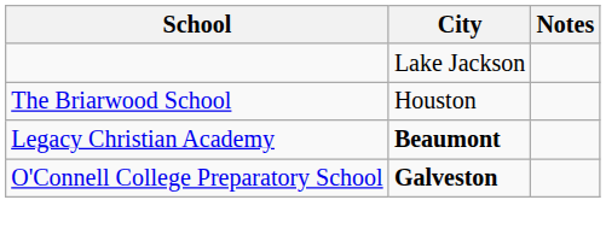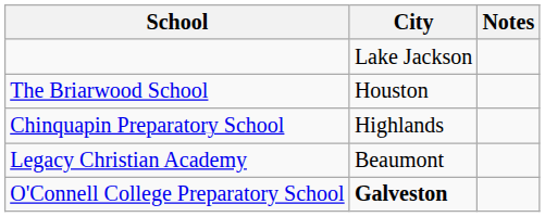+ row: Chinquapin Preparatory School | Highlands
Legacy Christian Academy | City: bold -> normal
